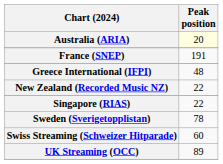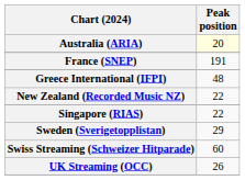Sweden (Sverigetopplistan) | Peak position: 78 -> 29
UK Streaming (OCC) | Peak position: 89 -> 26
